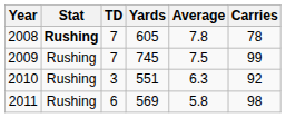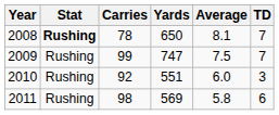columns swapped: Carries <-> TD
2008 | Yards: 605 -> 650
2008 | Average: 7.8 -> 8.1
2009 | Yards: 745 -> 747
2010 | Average: 6.3 -> 6.0
